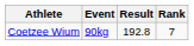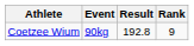Coetzee Wium | Rank: 7 -> 9
